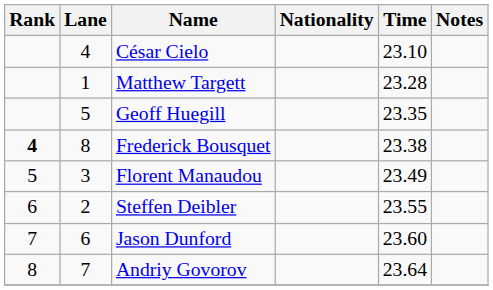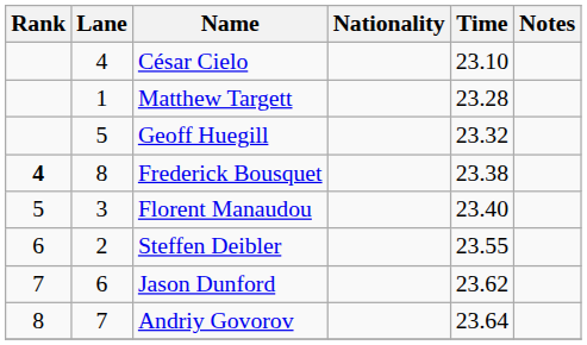Geoff Huegill | Time: 23.35 -> 23.32
Florent Manaudou | Time: 23.49 -> 23.40
Jason Dunford | Time: 23.60 -> 23.62
